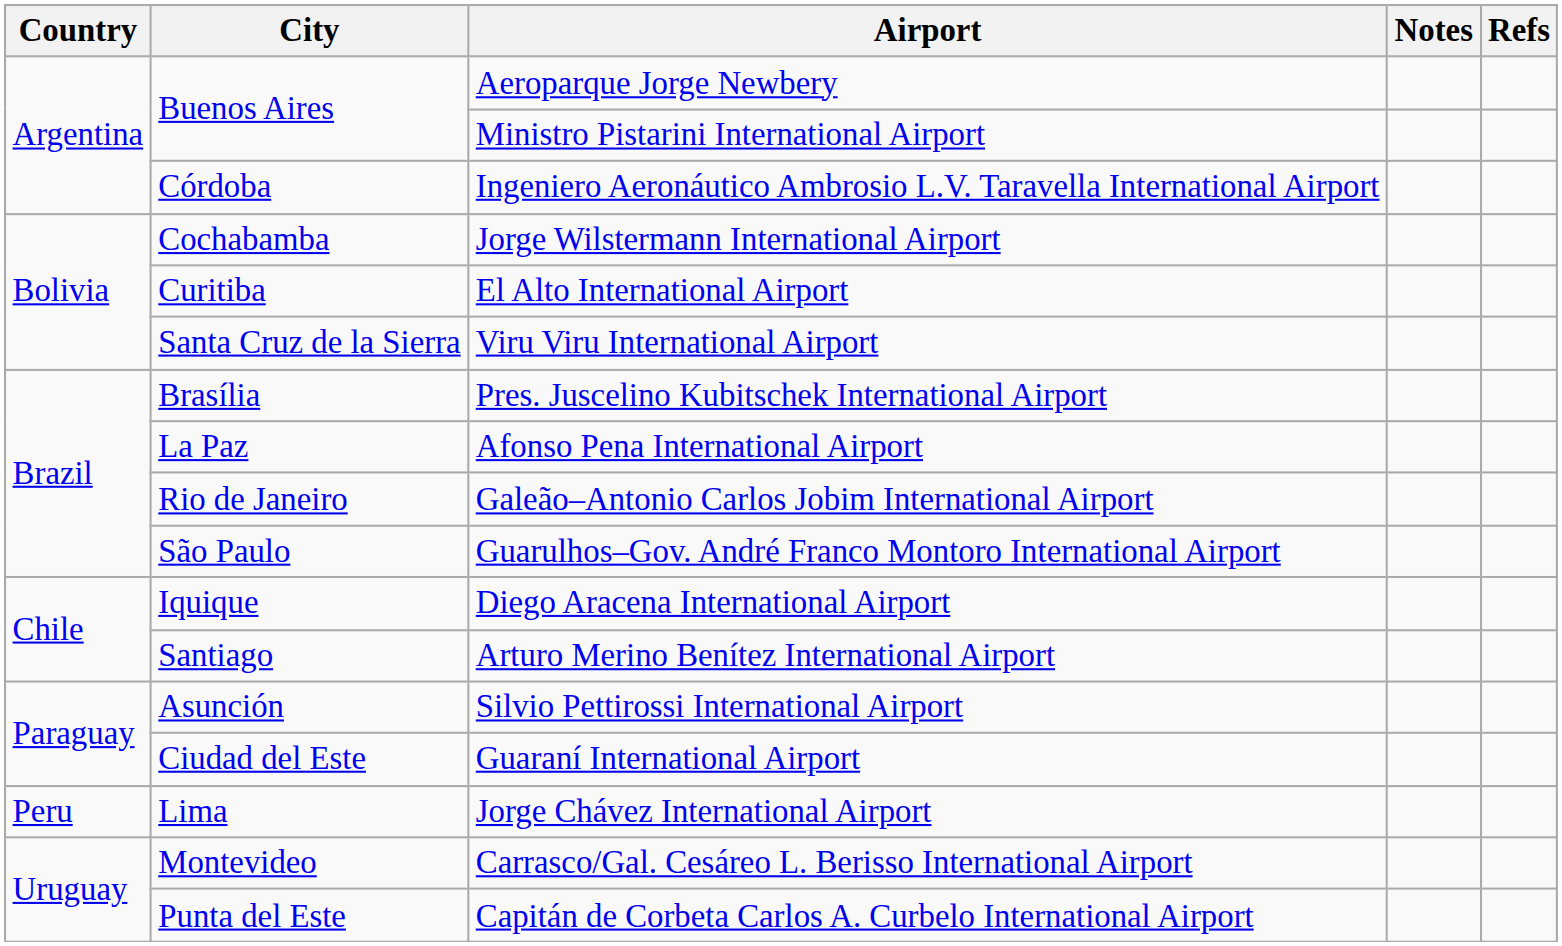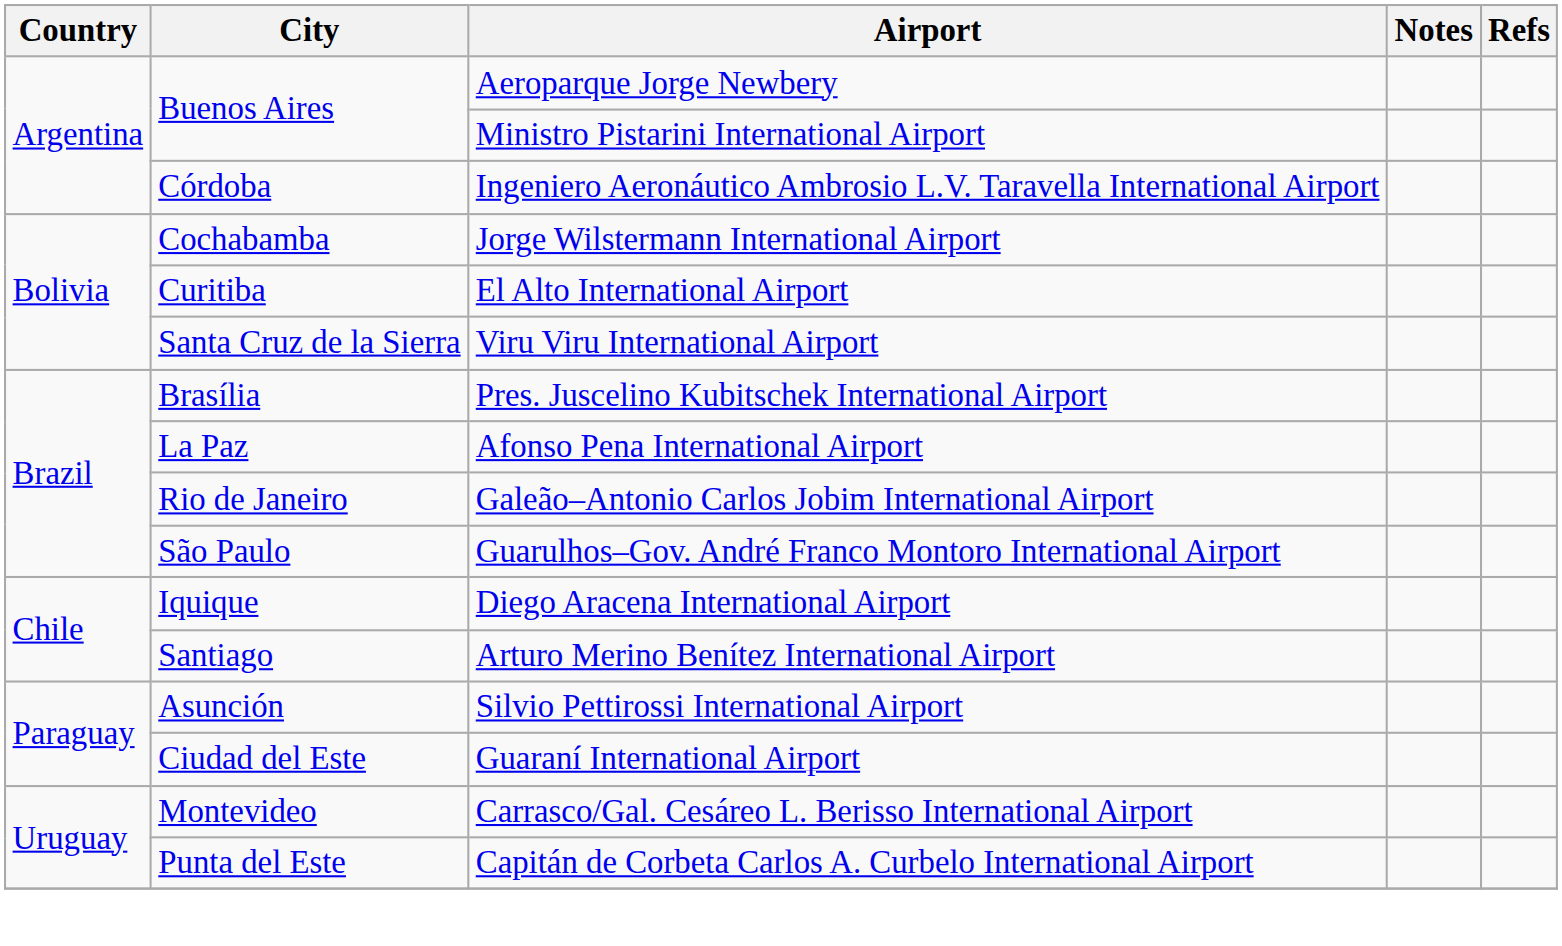- row: Peru | Lima | Jorge Chávez International Airport
